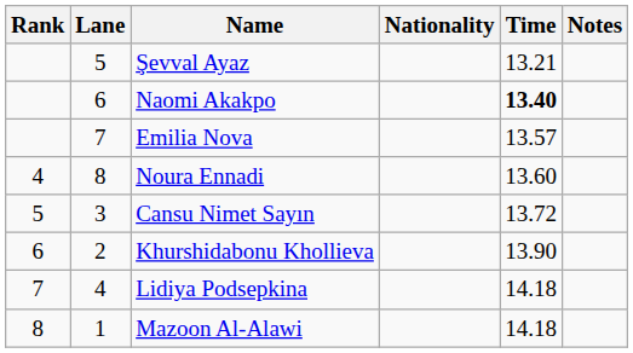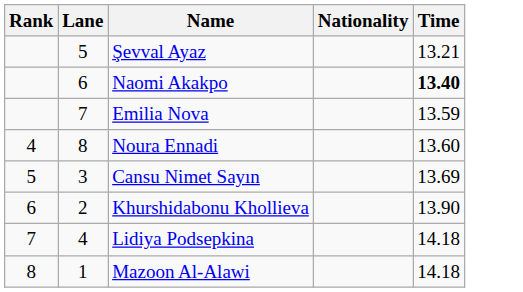- column: Notes
Emilia Nova | Time: 13.57 -> 13.59
Cansu Nimet Sayın | Time: 13.72 -> 13.69
